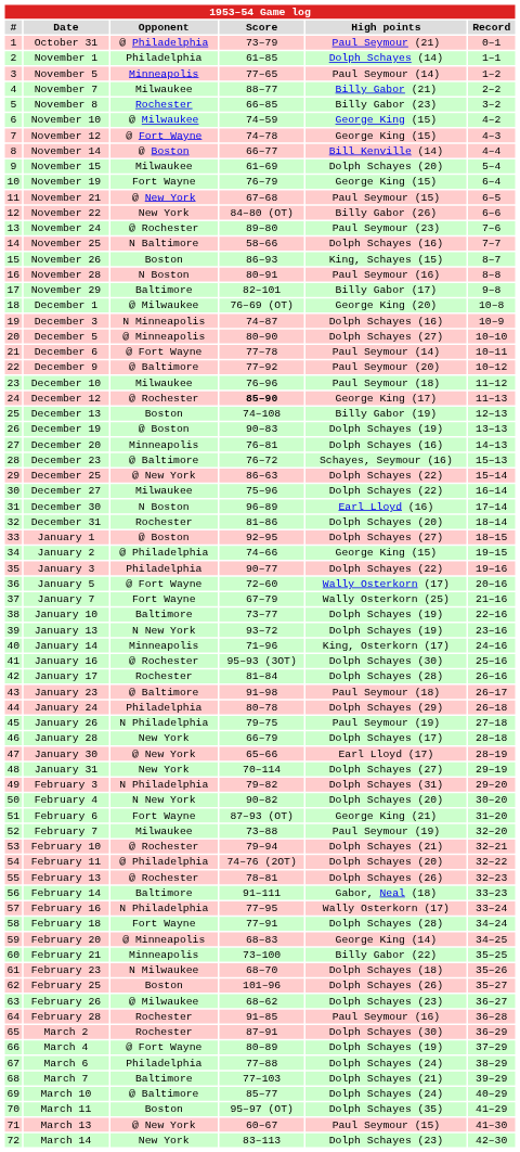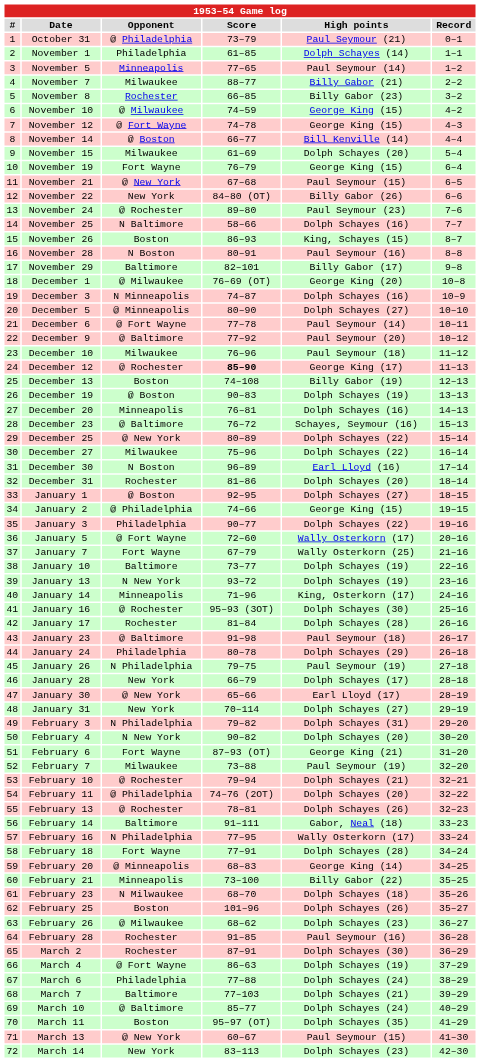December 25 | Score: 86–63 -> 80–89
March 4 | Score: 80–89 -> 86–63
